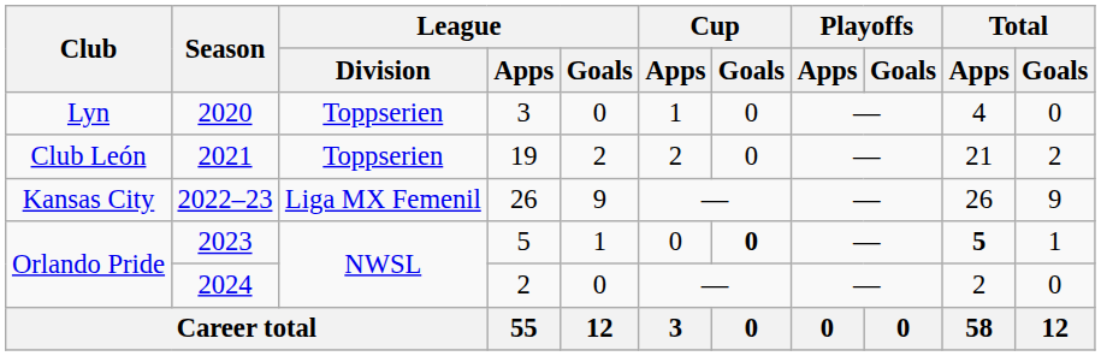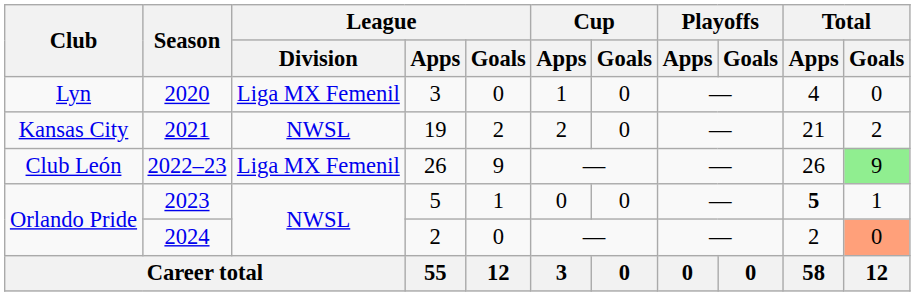2020 | League / Division: Toppserien -> Liga MX Femenil
2021 | Club: Club León -> Kansas City
2021 | League / Division: Toppserien -> NWSL
2022–23 | Club: Kansas City -> Club León
2022–23 | Total / Goals: no background -> lightgreen background
2023 | Cup / Goals: bold -> normal
2024 | Total / Goals: no background -> lightsalmon background
